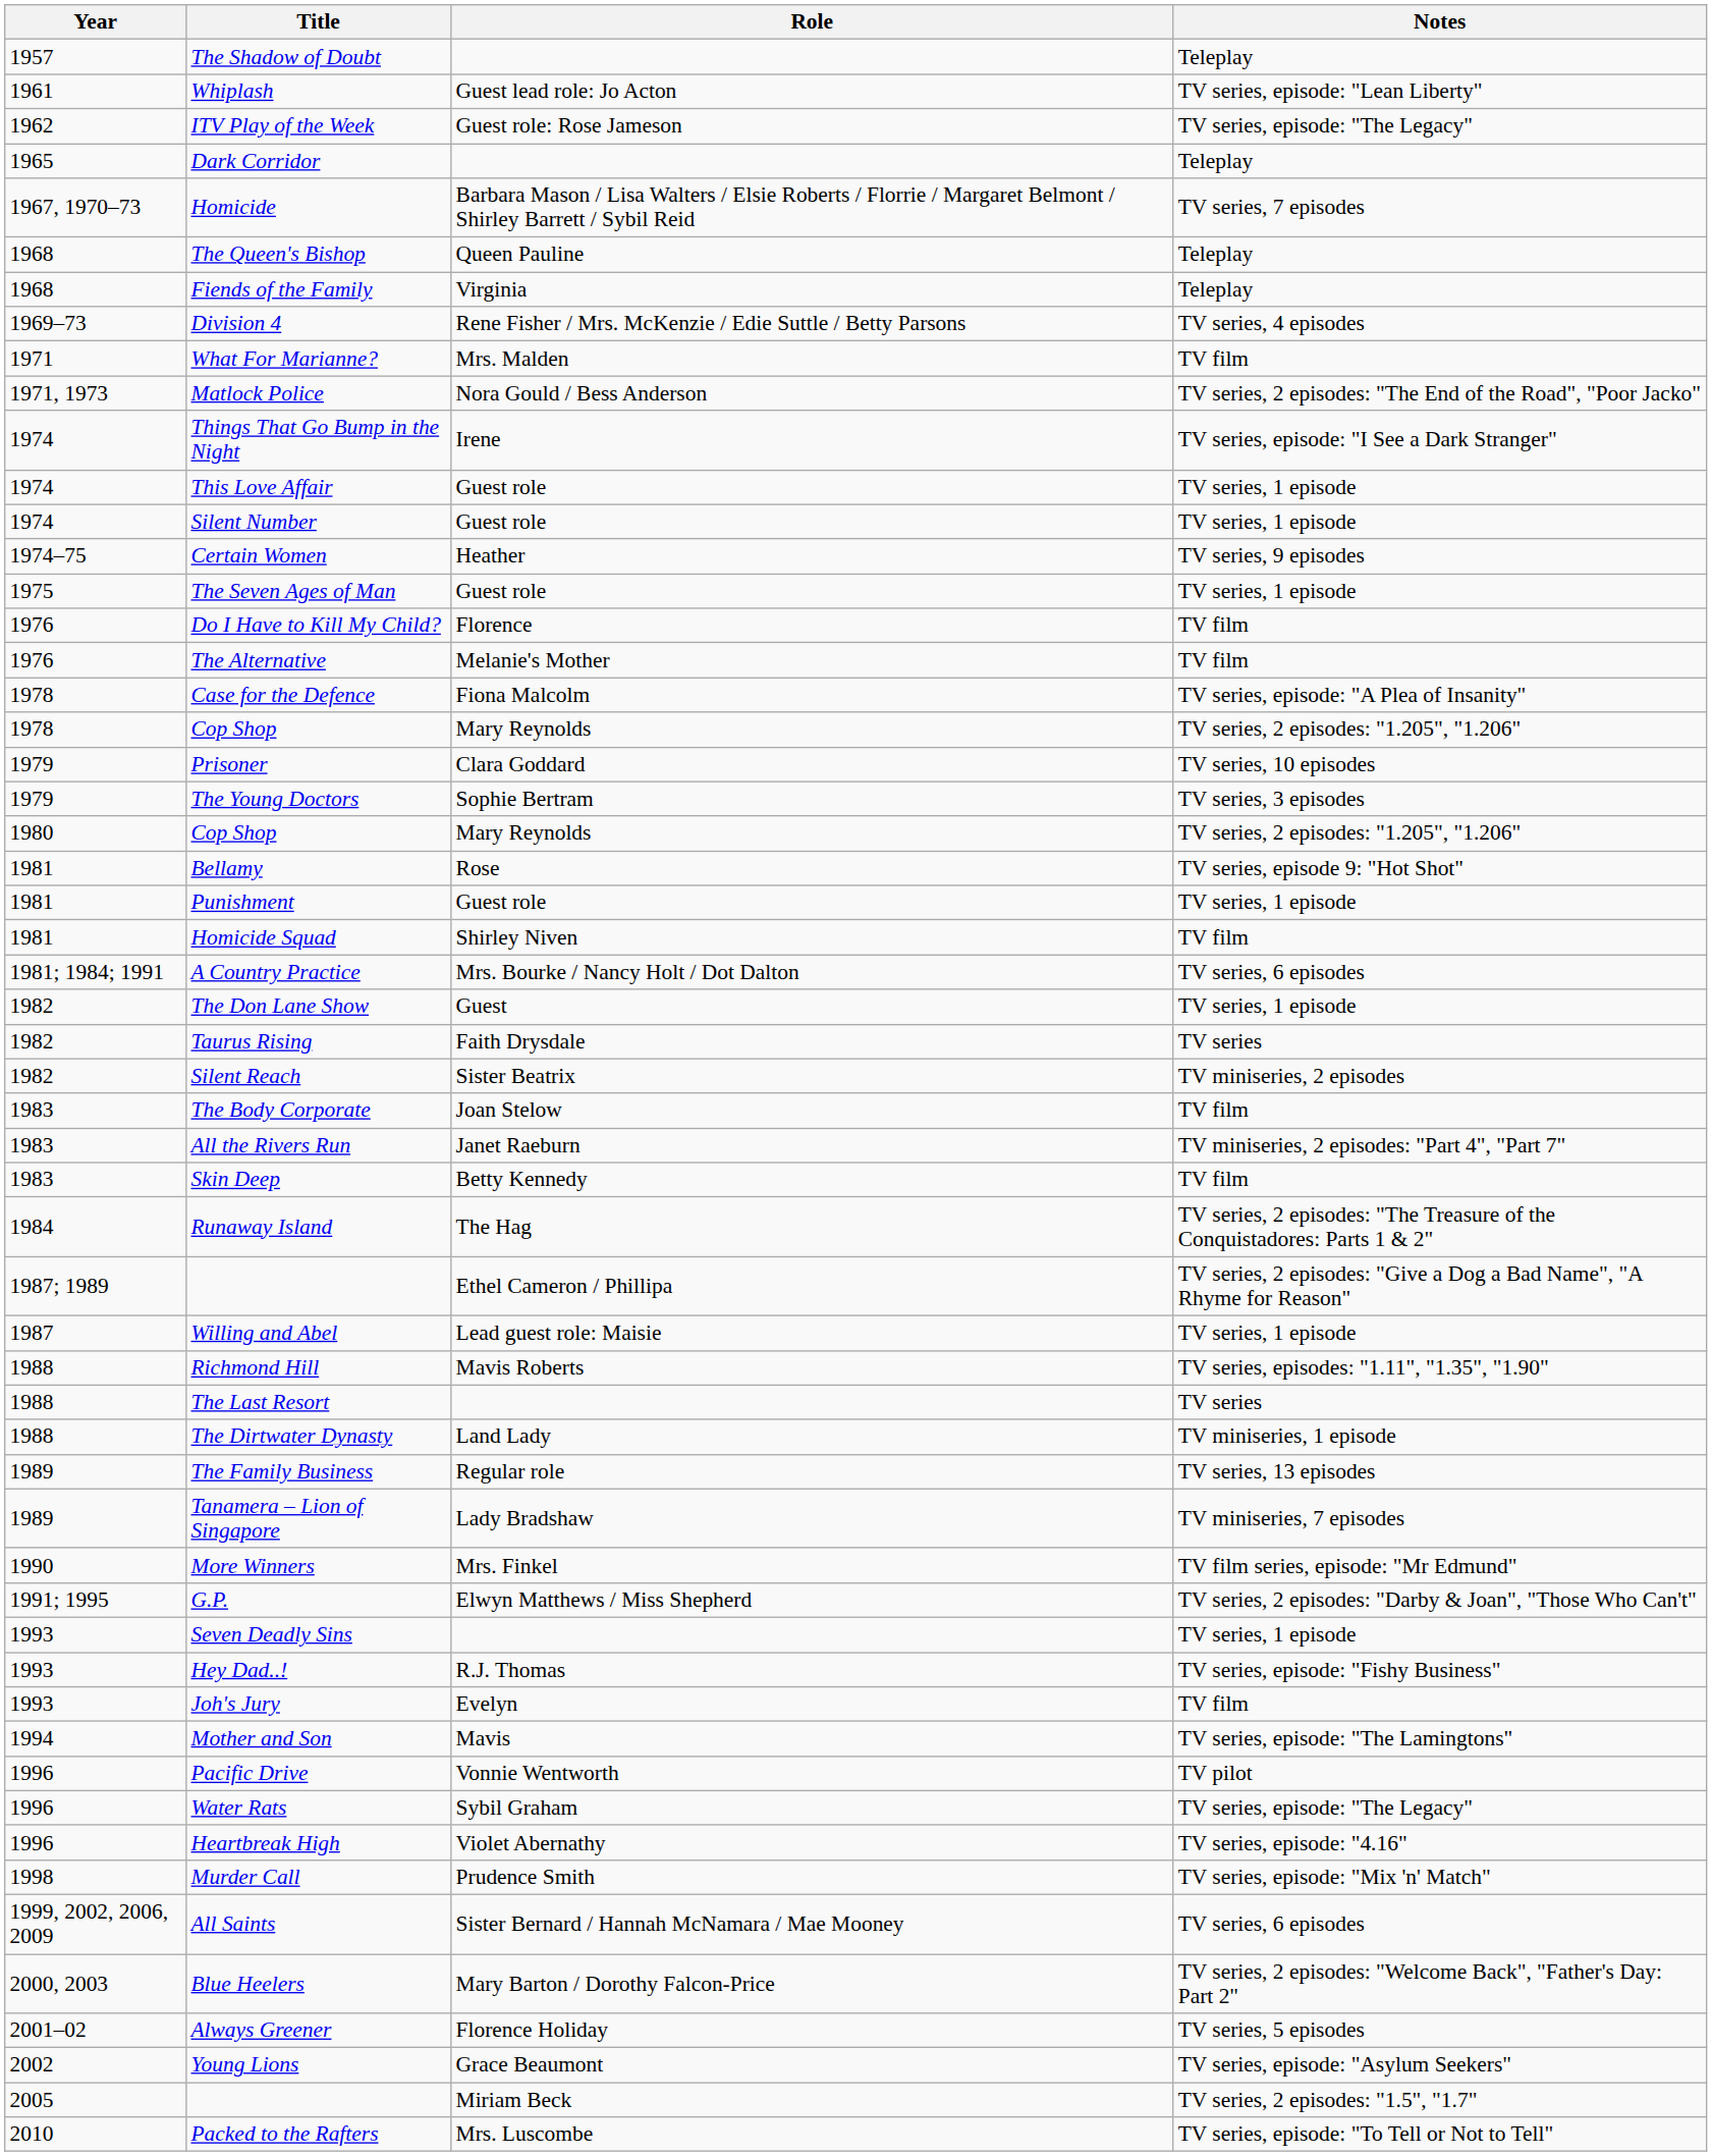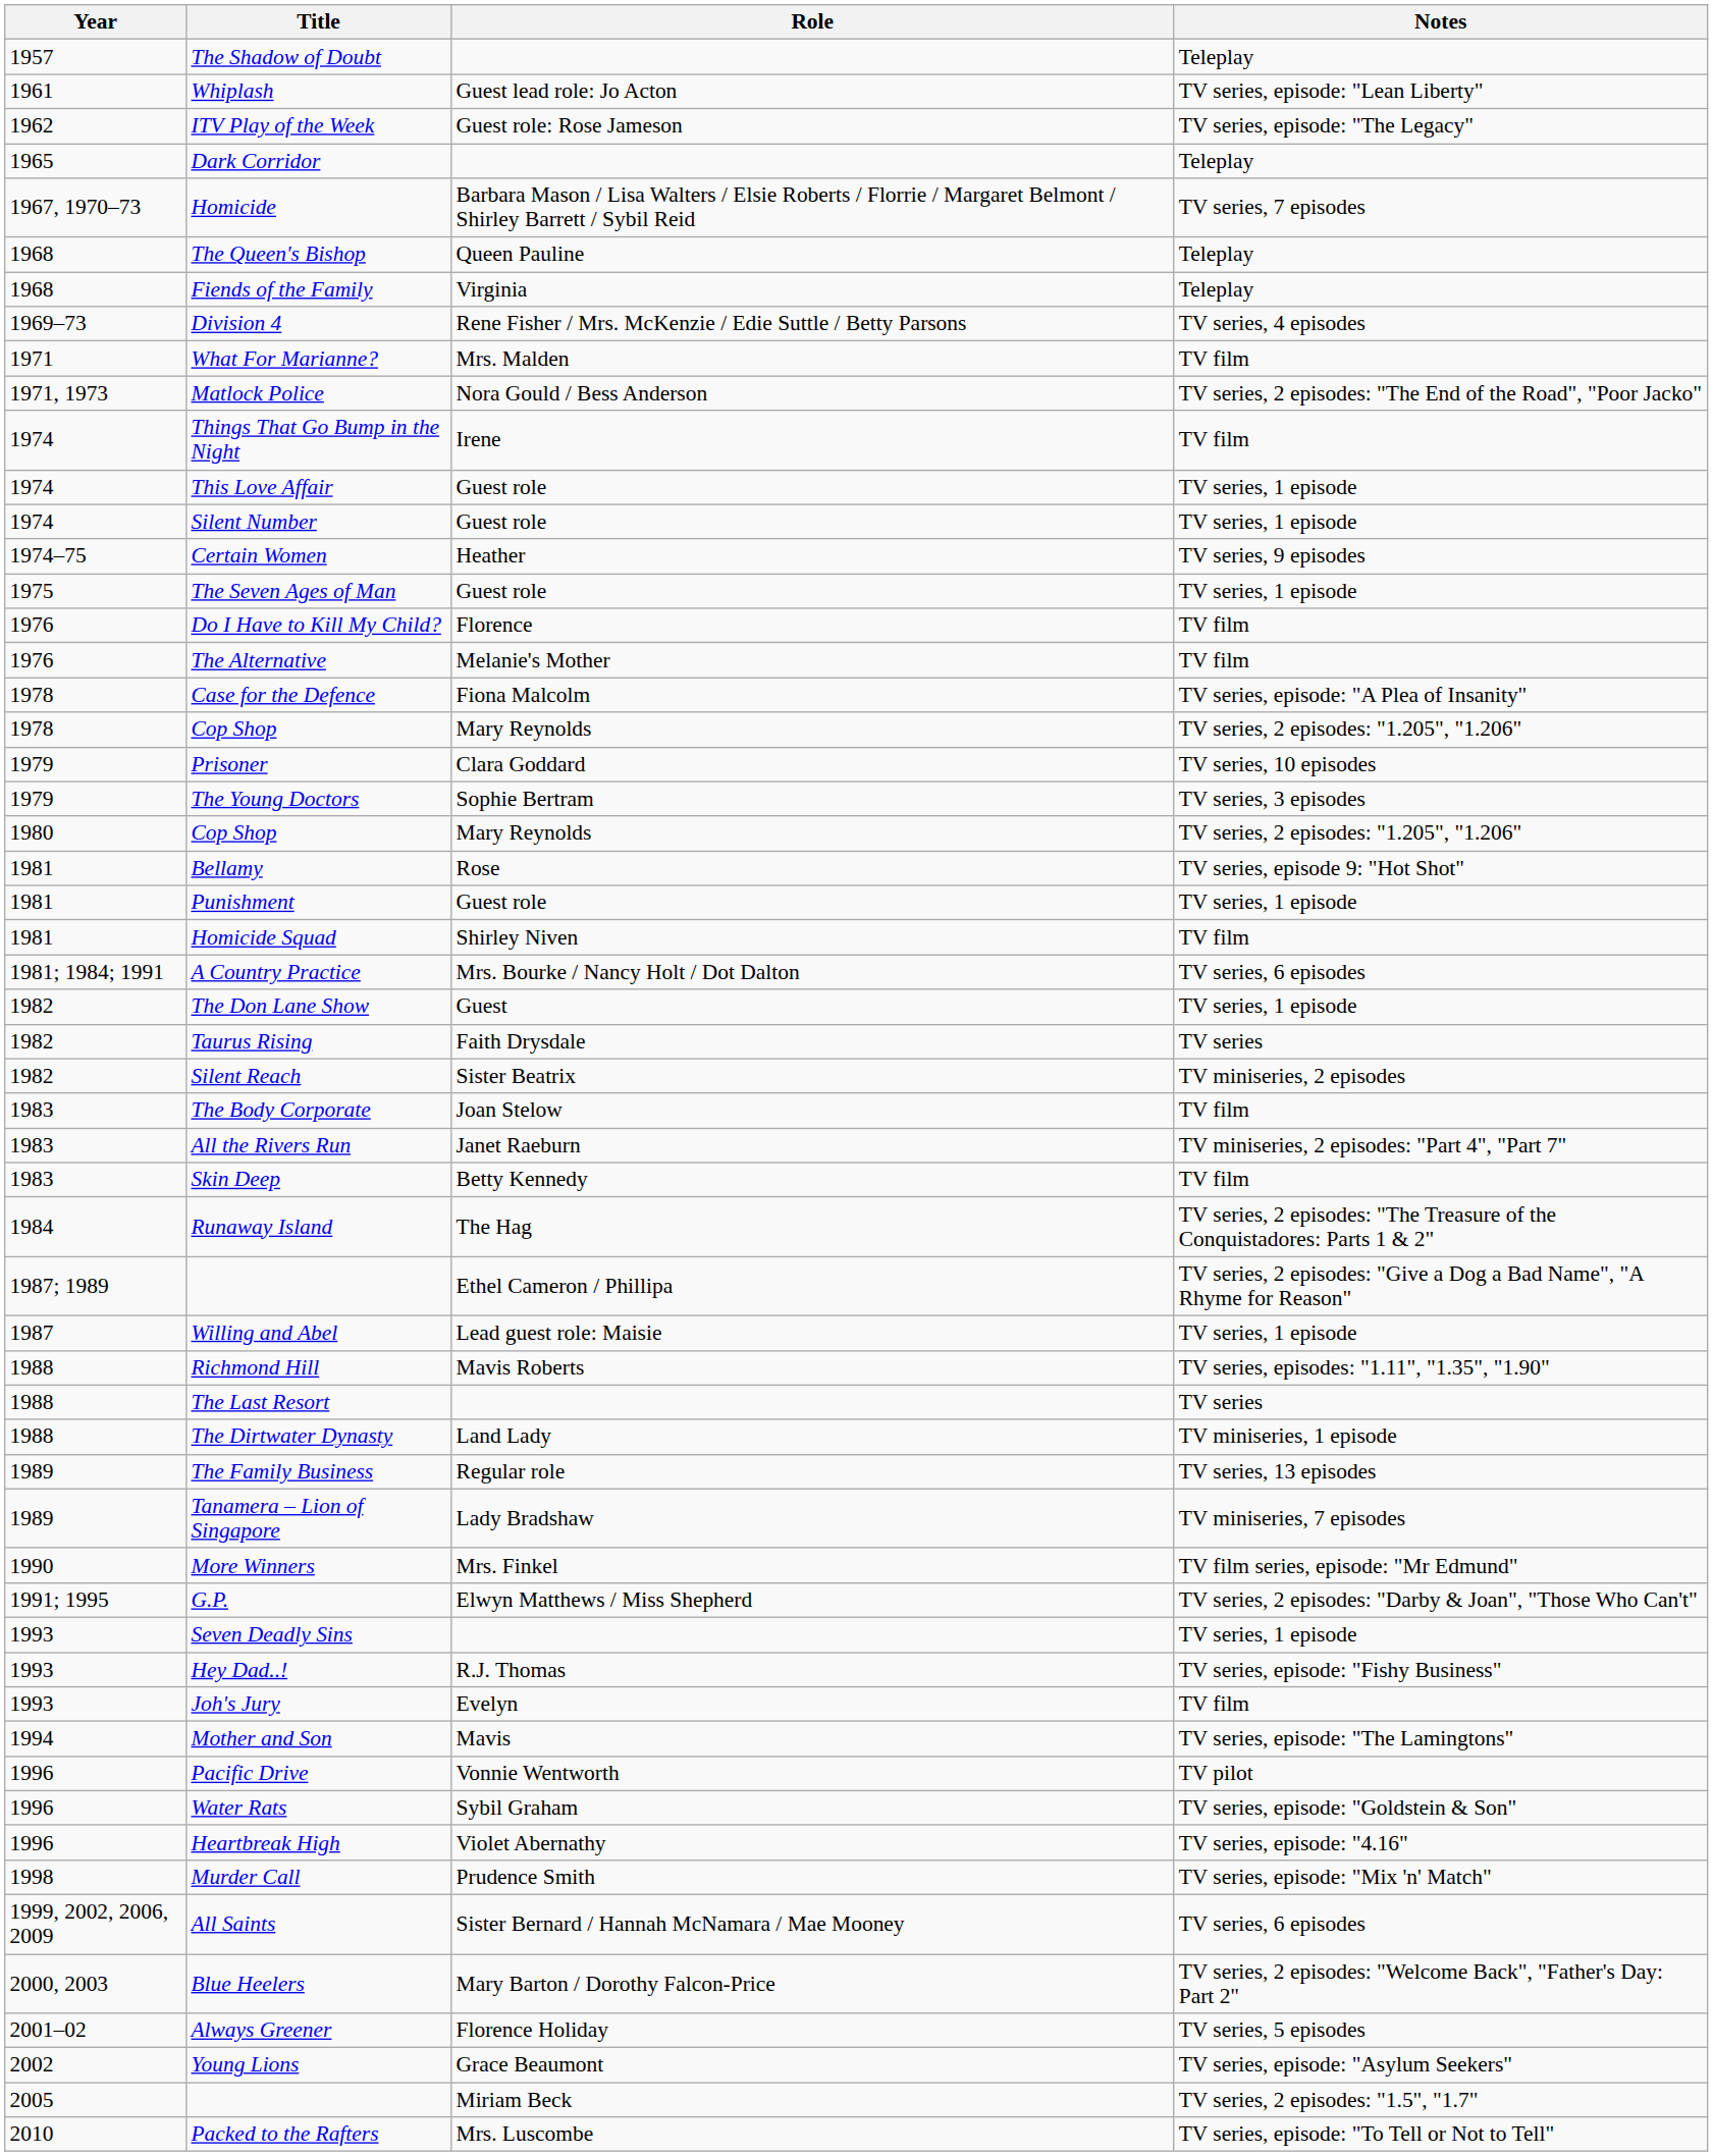Things That Go Bump in the Night | Notes: TV series, episode: "I See a Dark Stranger" -> TV film
Water Rats | Notes: TV series, episode: "The Legacy" -> TV series, episode: "Goldstein & Son"
